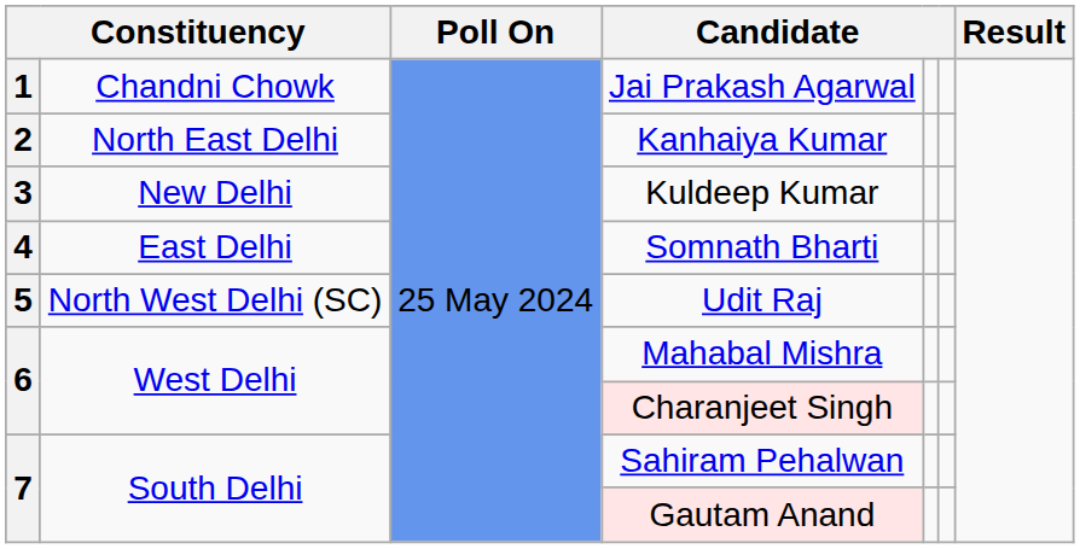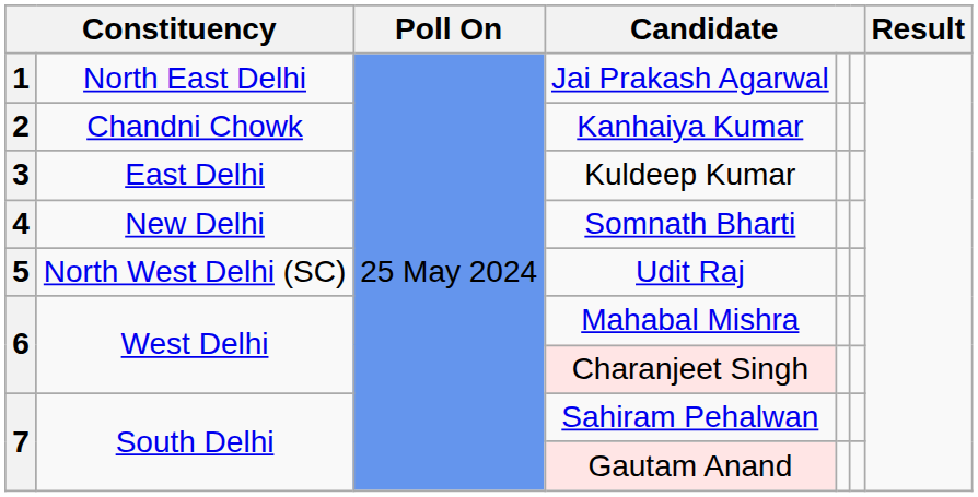Jai Prakash Agarwal | column 2: Chandni Chowk -> North East Delhi
Kanhaiya Kumar | column 2: North East Delhi -> Chandni Chowk
Kuldeep Kumar | column 2: New Delhi -> East Delhi
Somnath Bharti | column 2: East Delhi -> New Delhi
